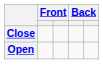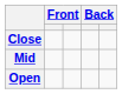+ row: Mid
